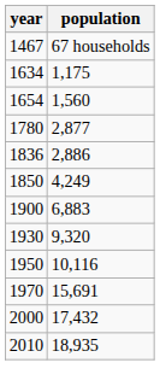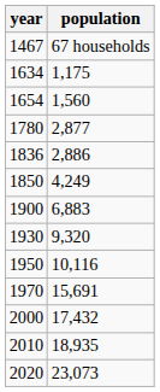+ row: 2020 | 23,073
